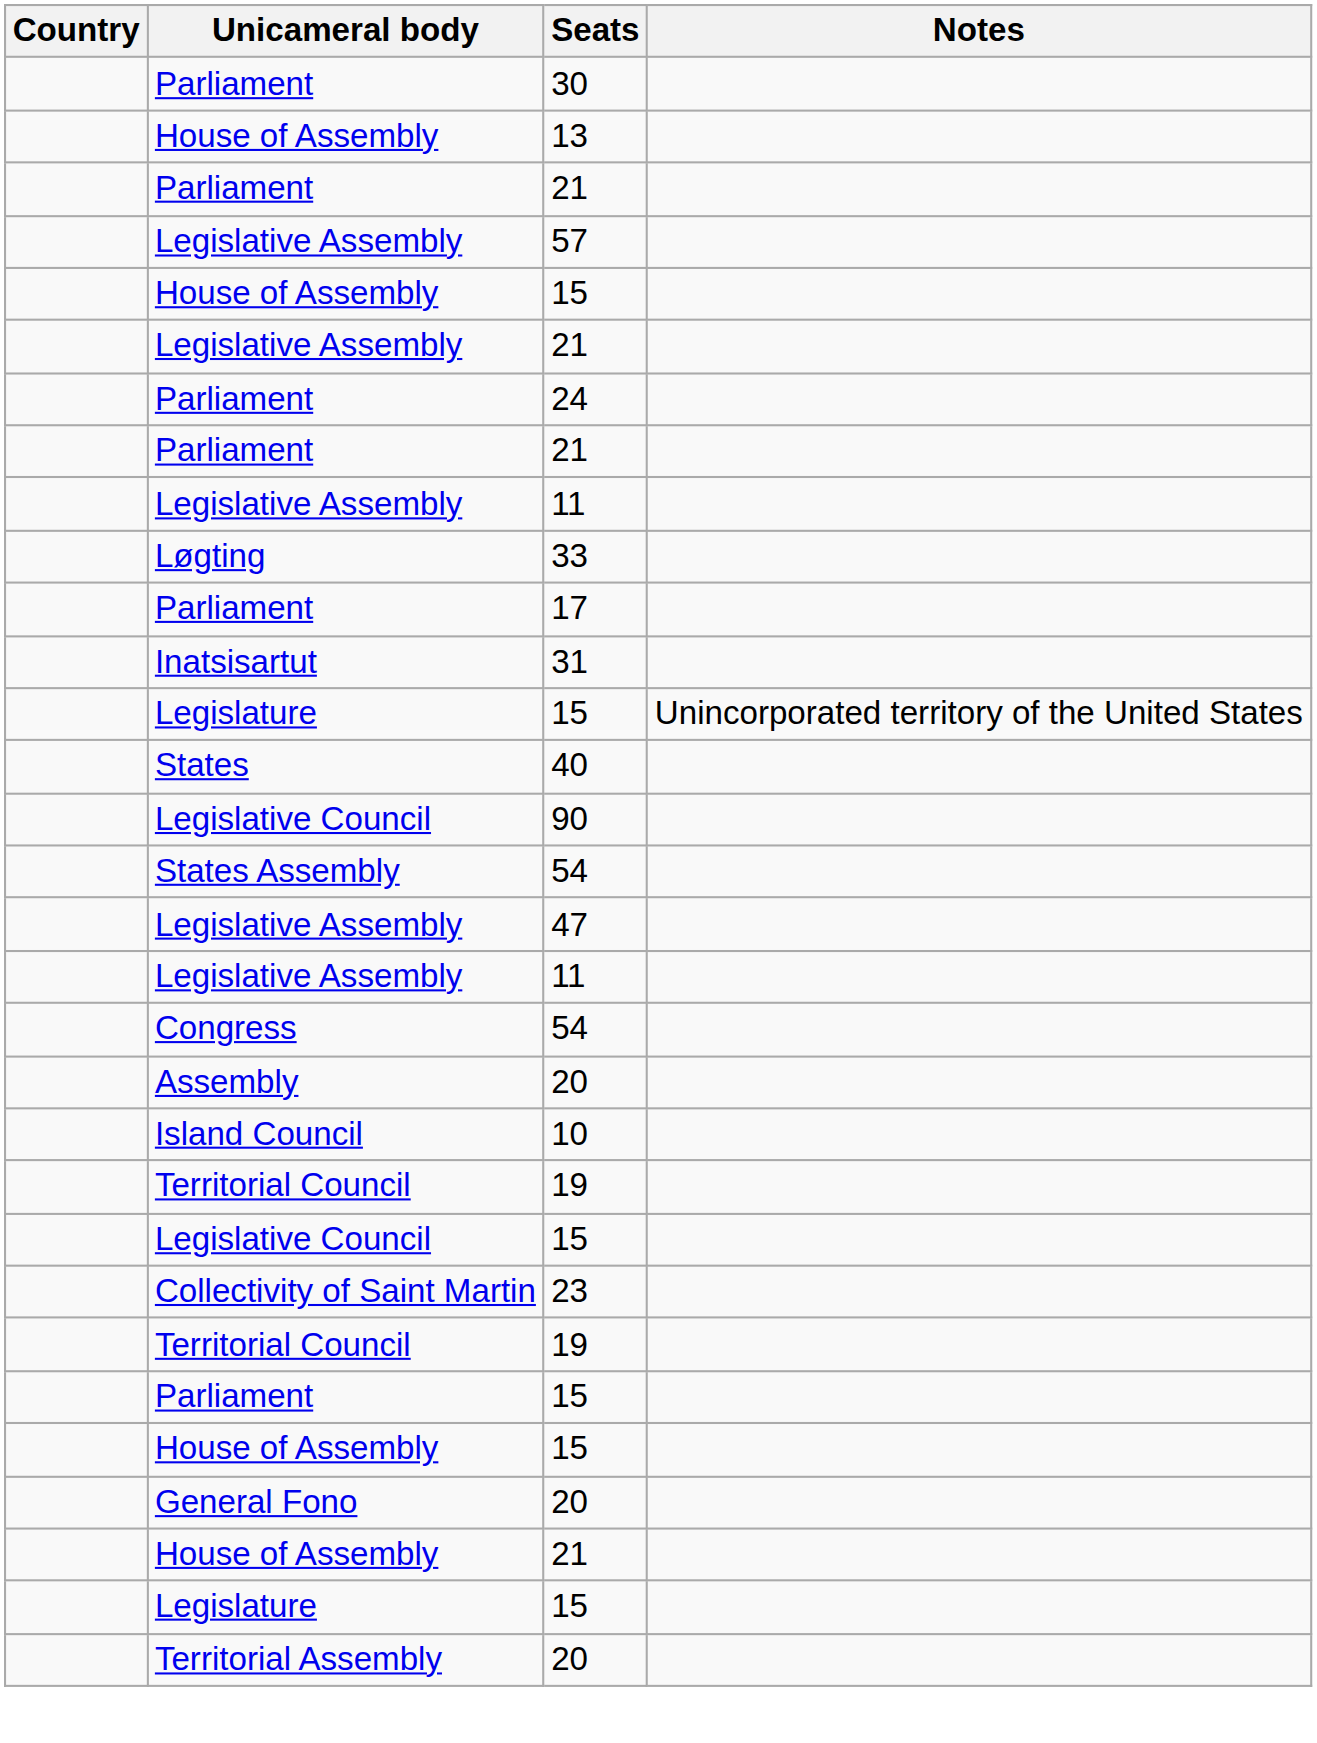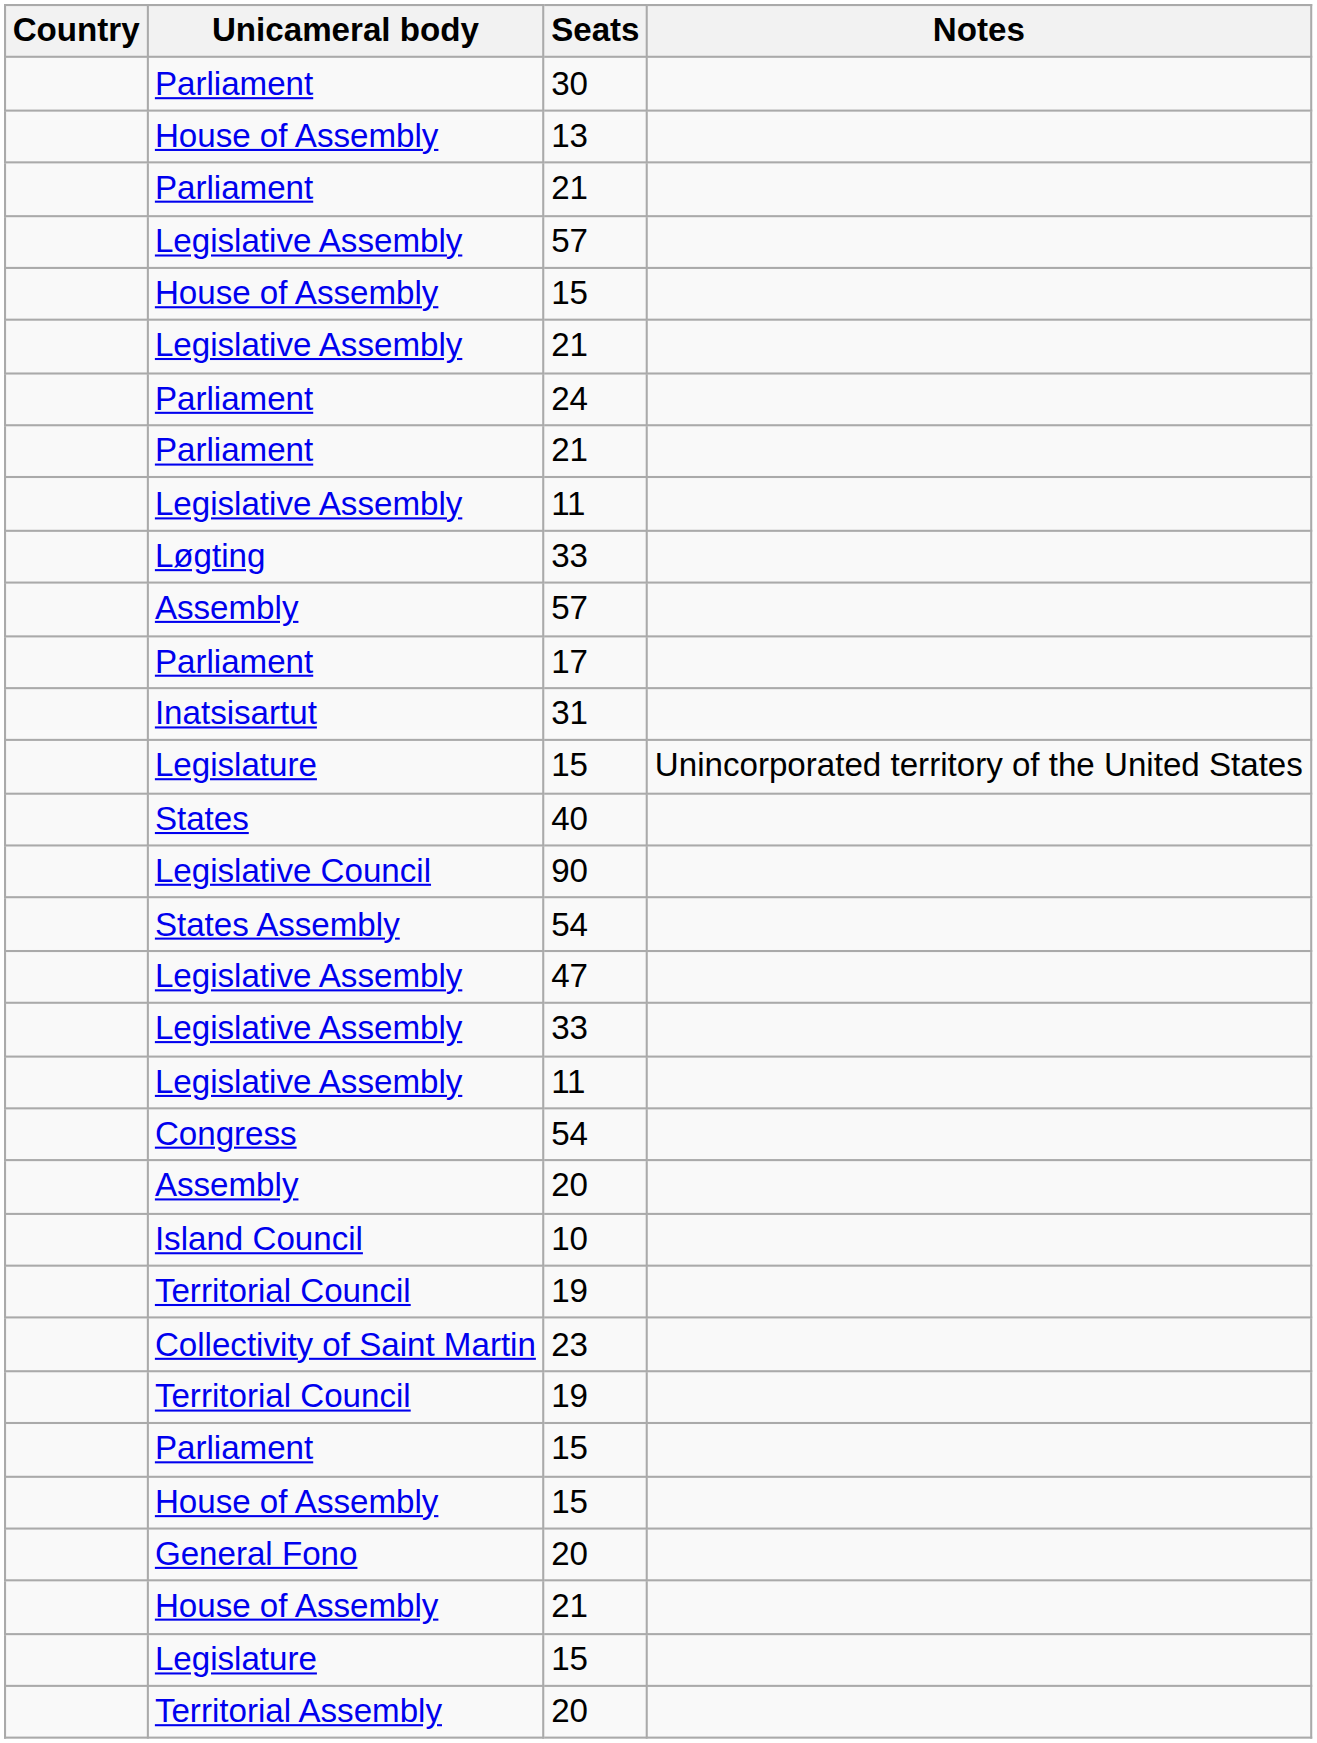+ row: Assembly | 57
+ row: Legislative Assembly | 33
- row: Legislative Council | 15
